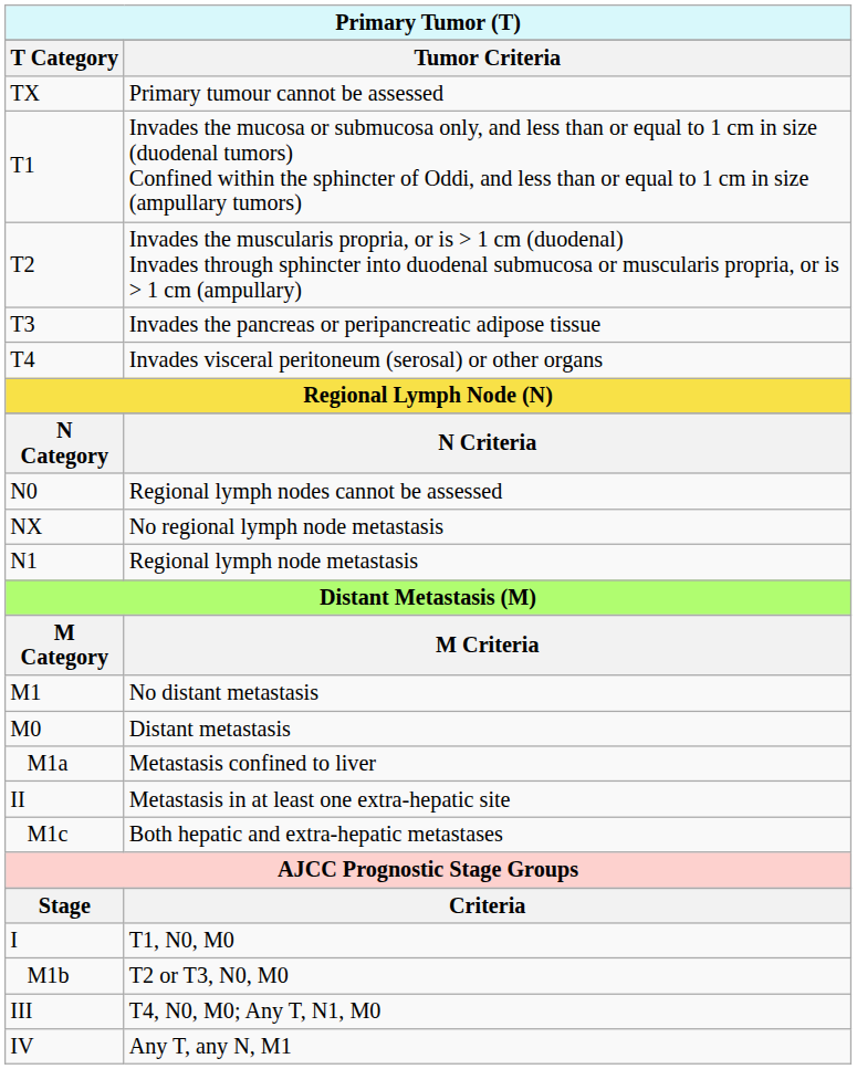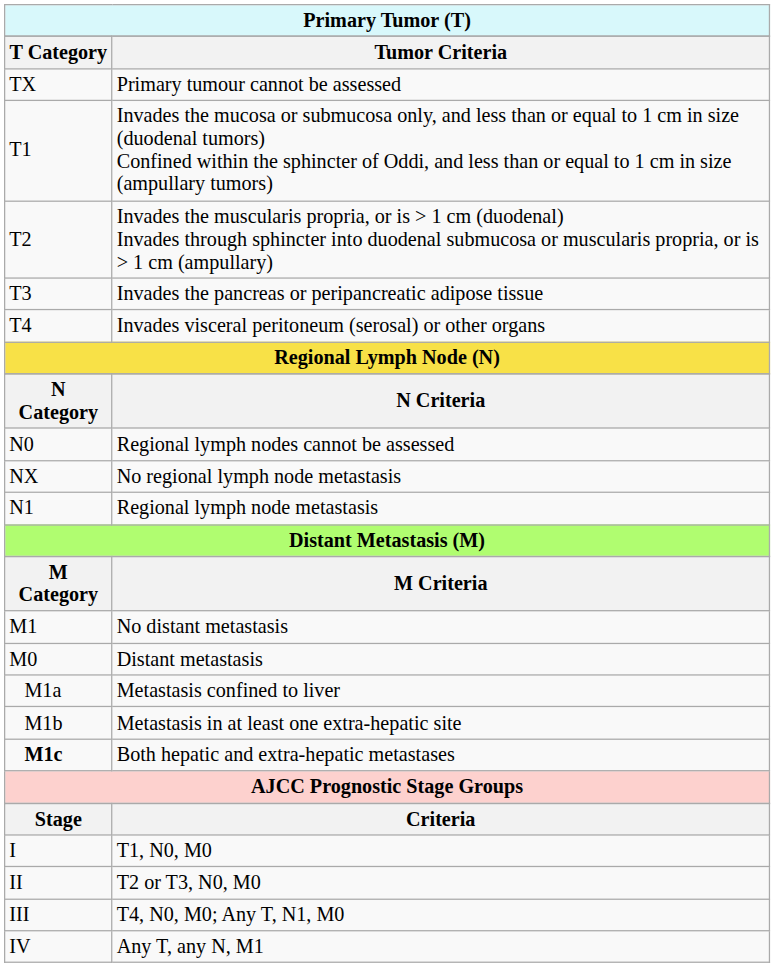Metastasis in at least one extra-hepatic site | T Category: II -> M1b
Both hepatic and extra-hepatic metastases | T Category: normal -> bold
T2 or T3, N0, M0 | T Category: M1b -> II
